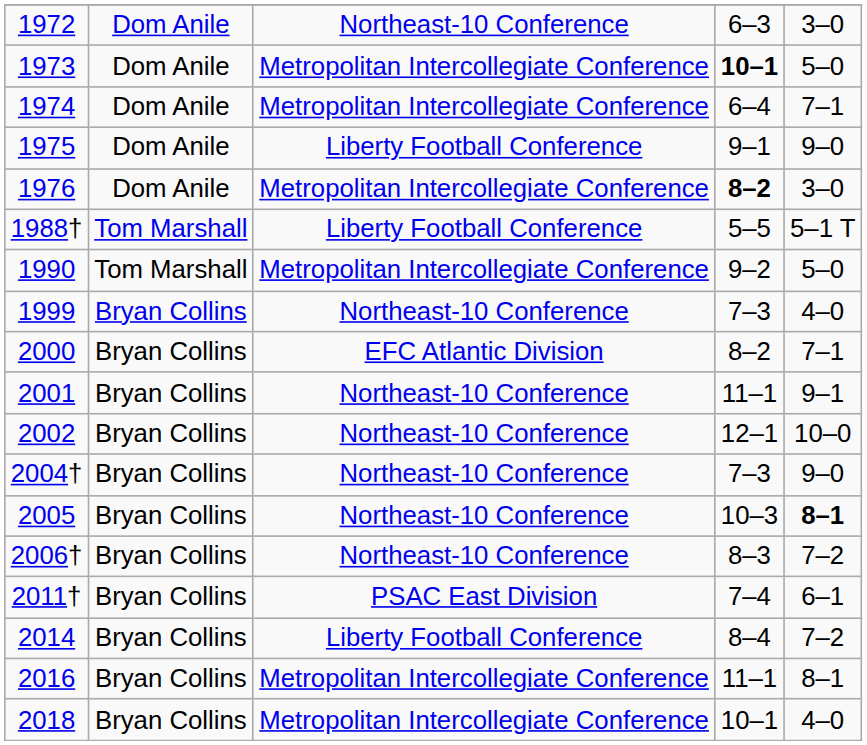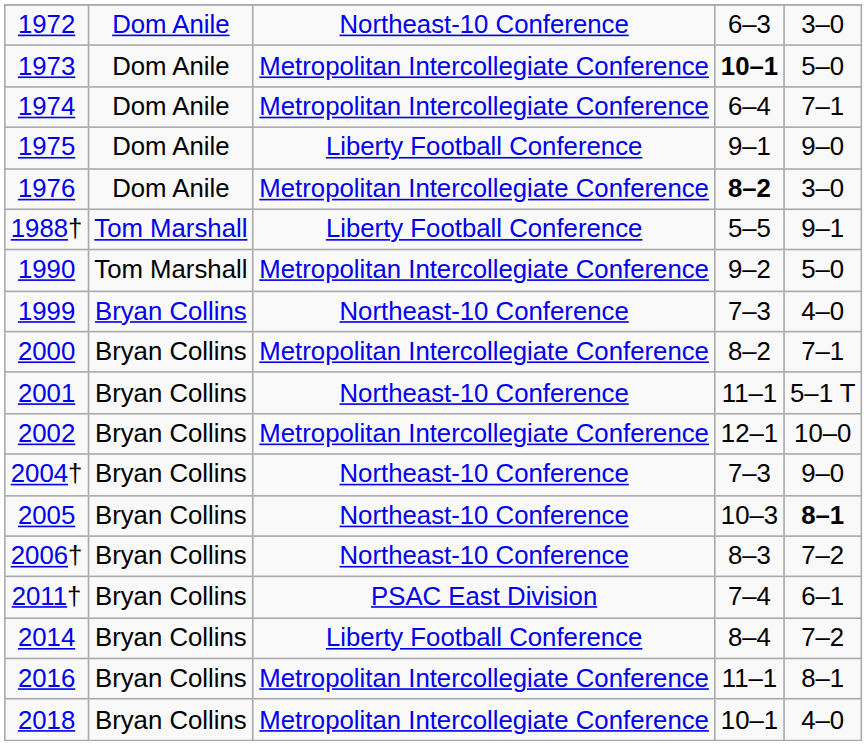1988† | column 5: 5–1 T -> 9–1
2000 | column 3: EFC Atlantic Division -> Metropolitan Intercollegiate Conference
2001 | column 5: 9–1 -> 5–1 T
2002 | column 3: Northeast-10 Conference -> Metropolitan Intercollegiate Conference
